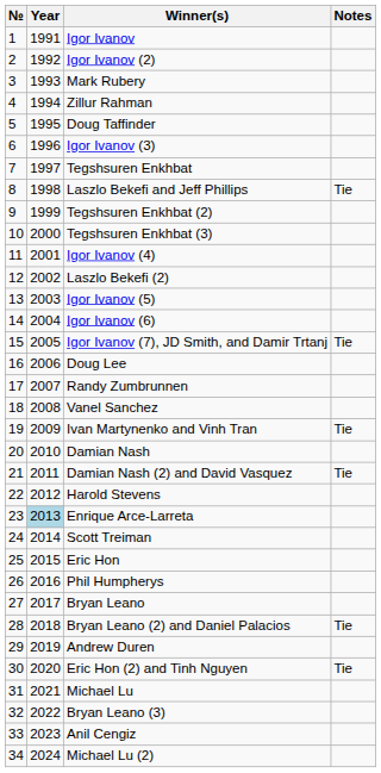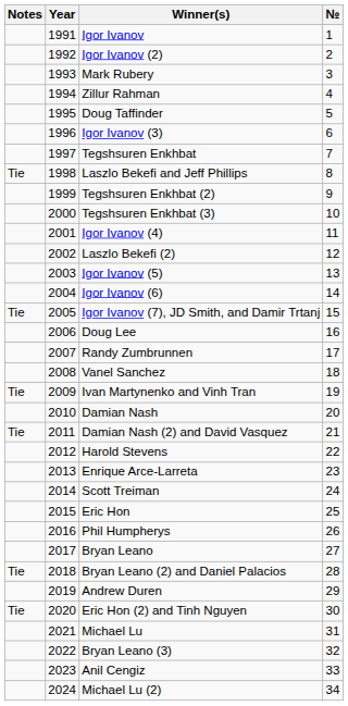columns swapped: № <-> Notes
Enrique Arce-Larreta | Year: lightblue background -> no background
